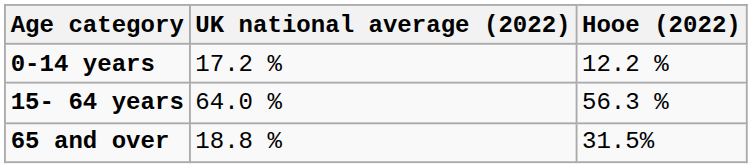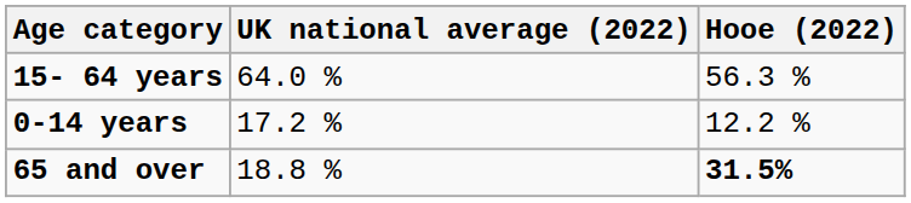rows swapped: 0-14 years <-> 15- 64 years
65 and over | Hooe (2022): normal -> bold
